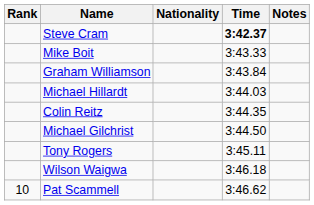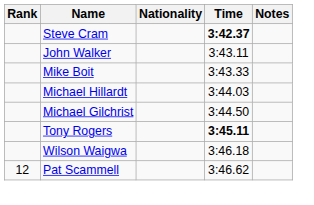+ row: John Walker | 3:43.11
- row: Graham Williamson | 3:43.84
- row: Colin Reitz | 3:44.35
Tony Rogers | Time: normal -> bold
Pat Scammell | Rank: 10 -> 12
